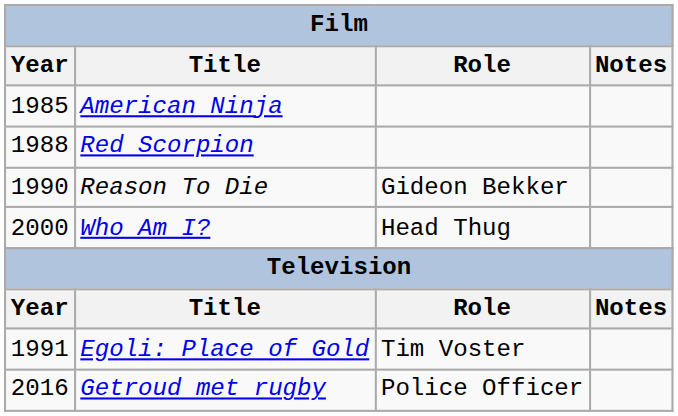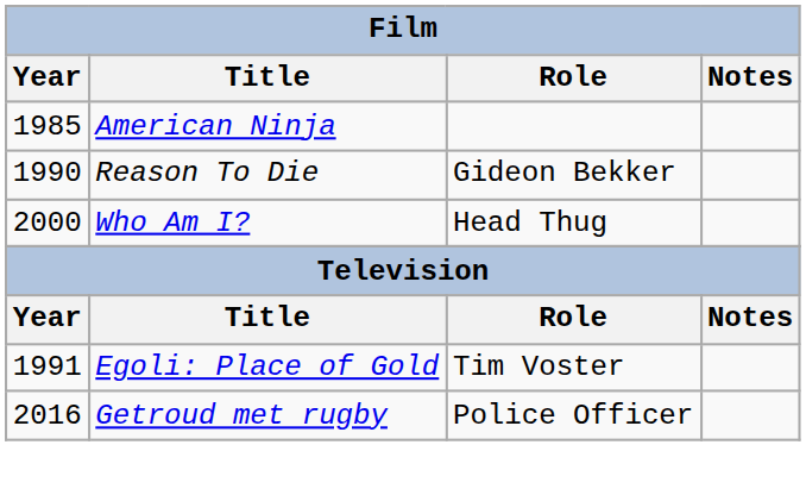- row: 1988 | Red Scorpion
